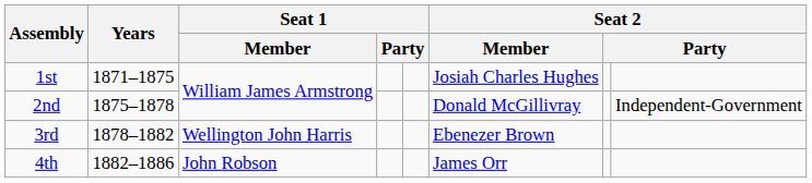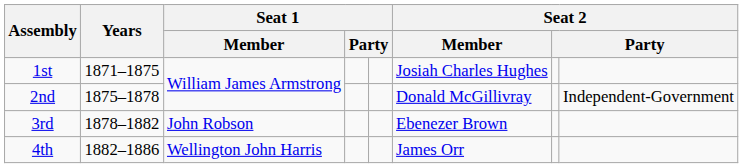3rd | Seat 1 / Member: Wellington John Harris -> John Robson
4th | Seat 1 / Member: John Robson -> Wellington John Harris
